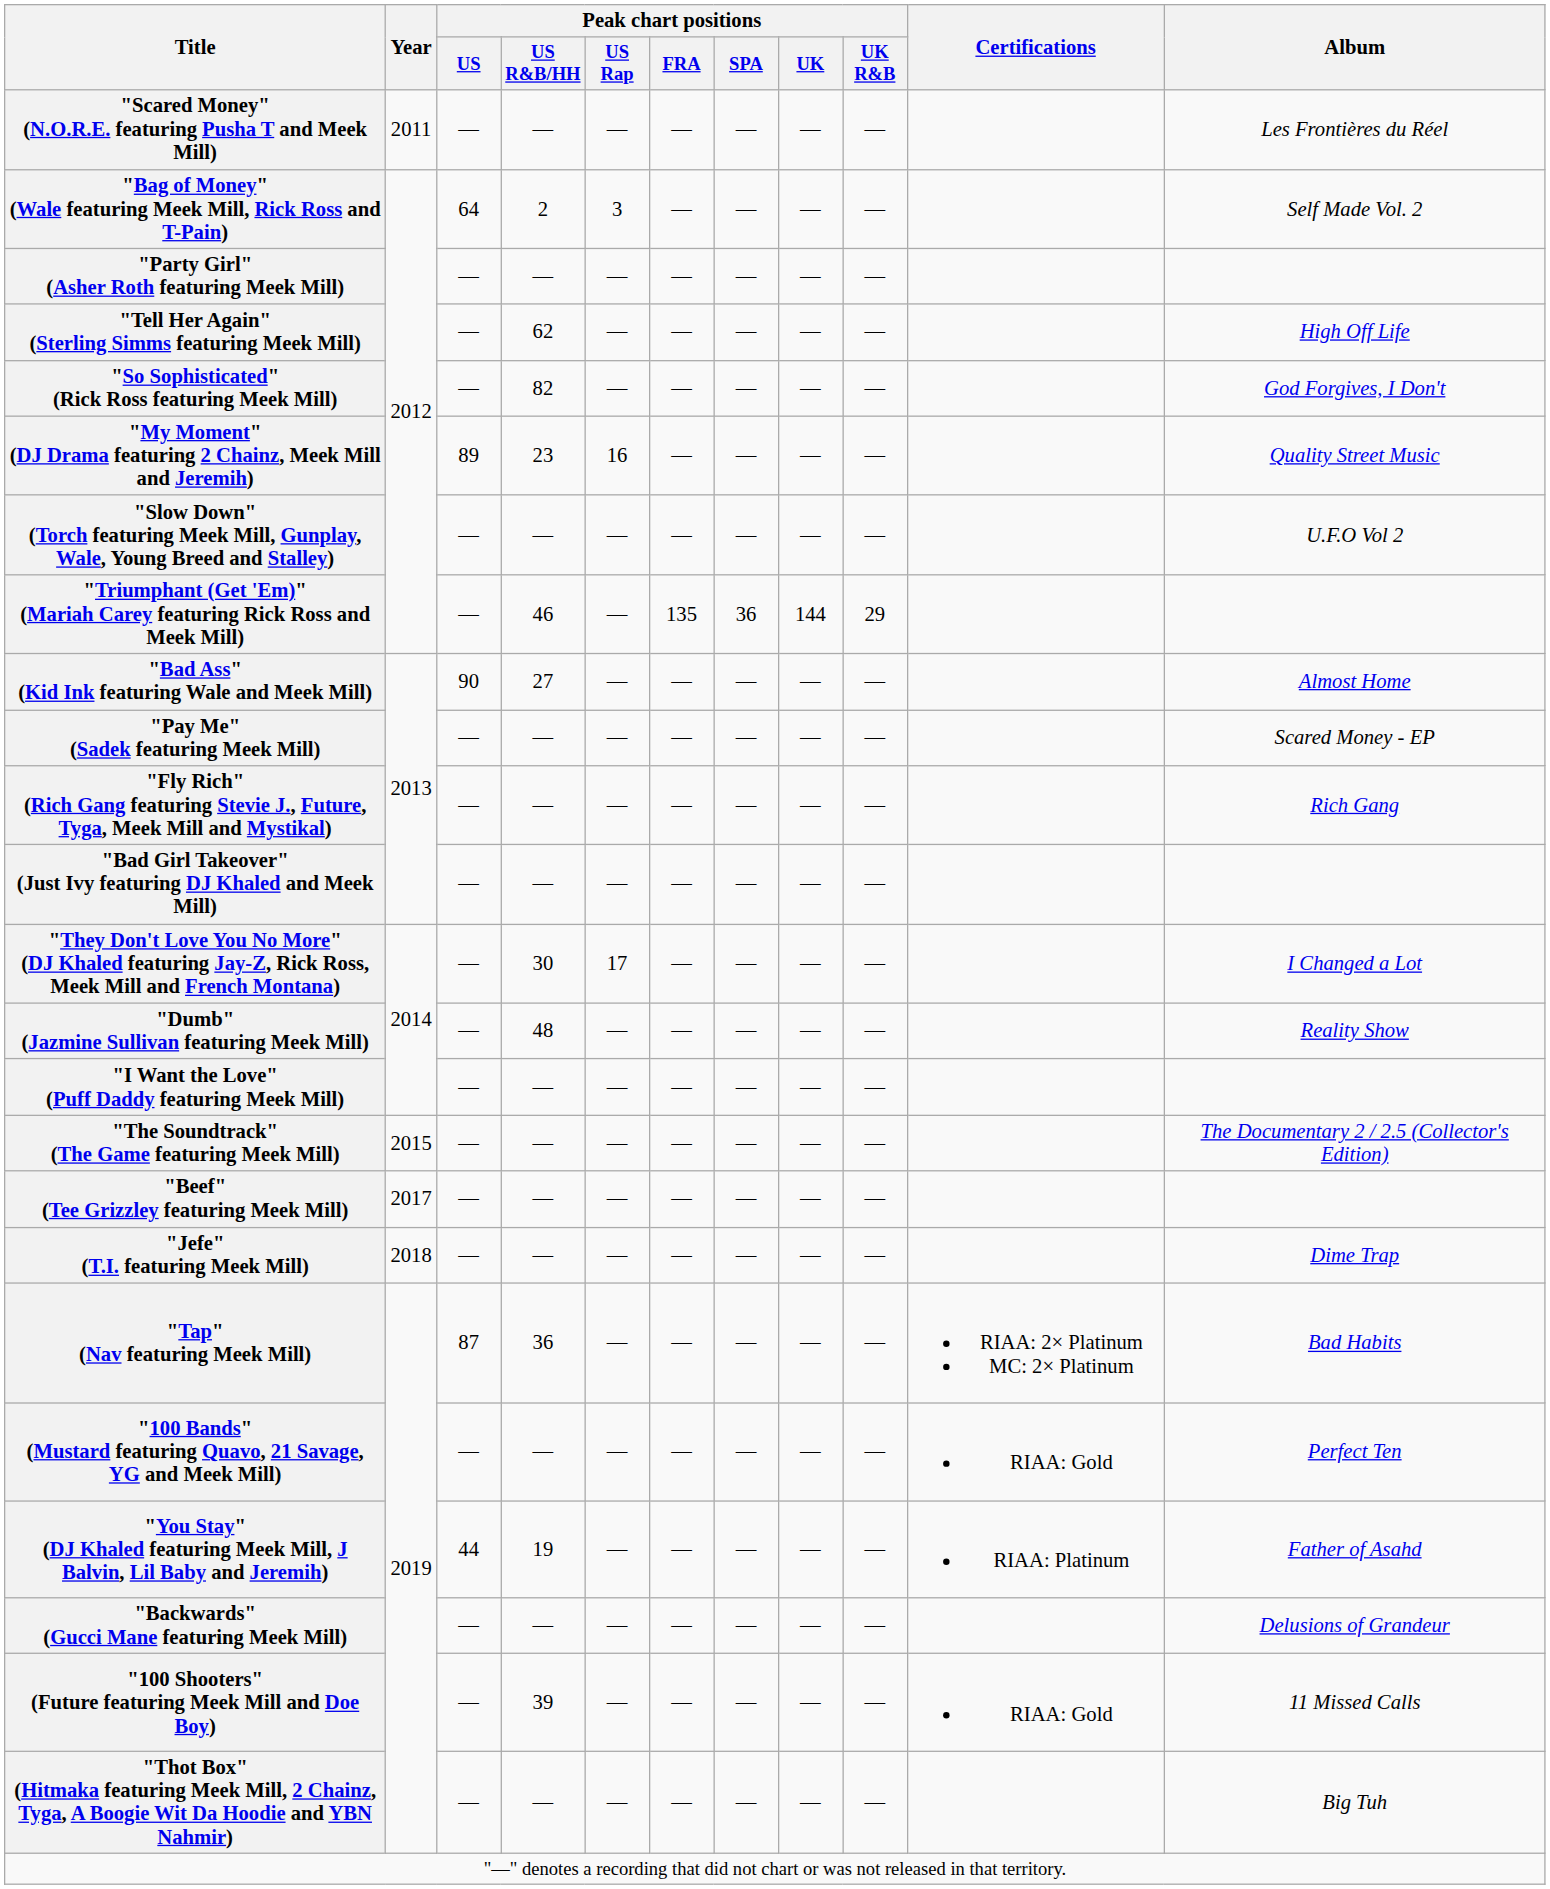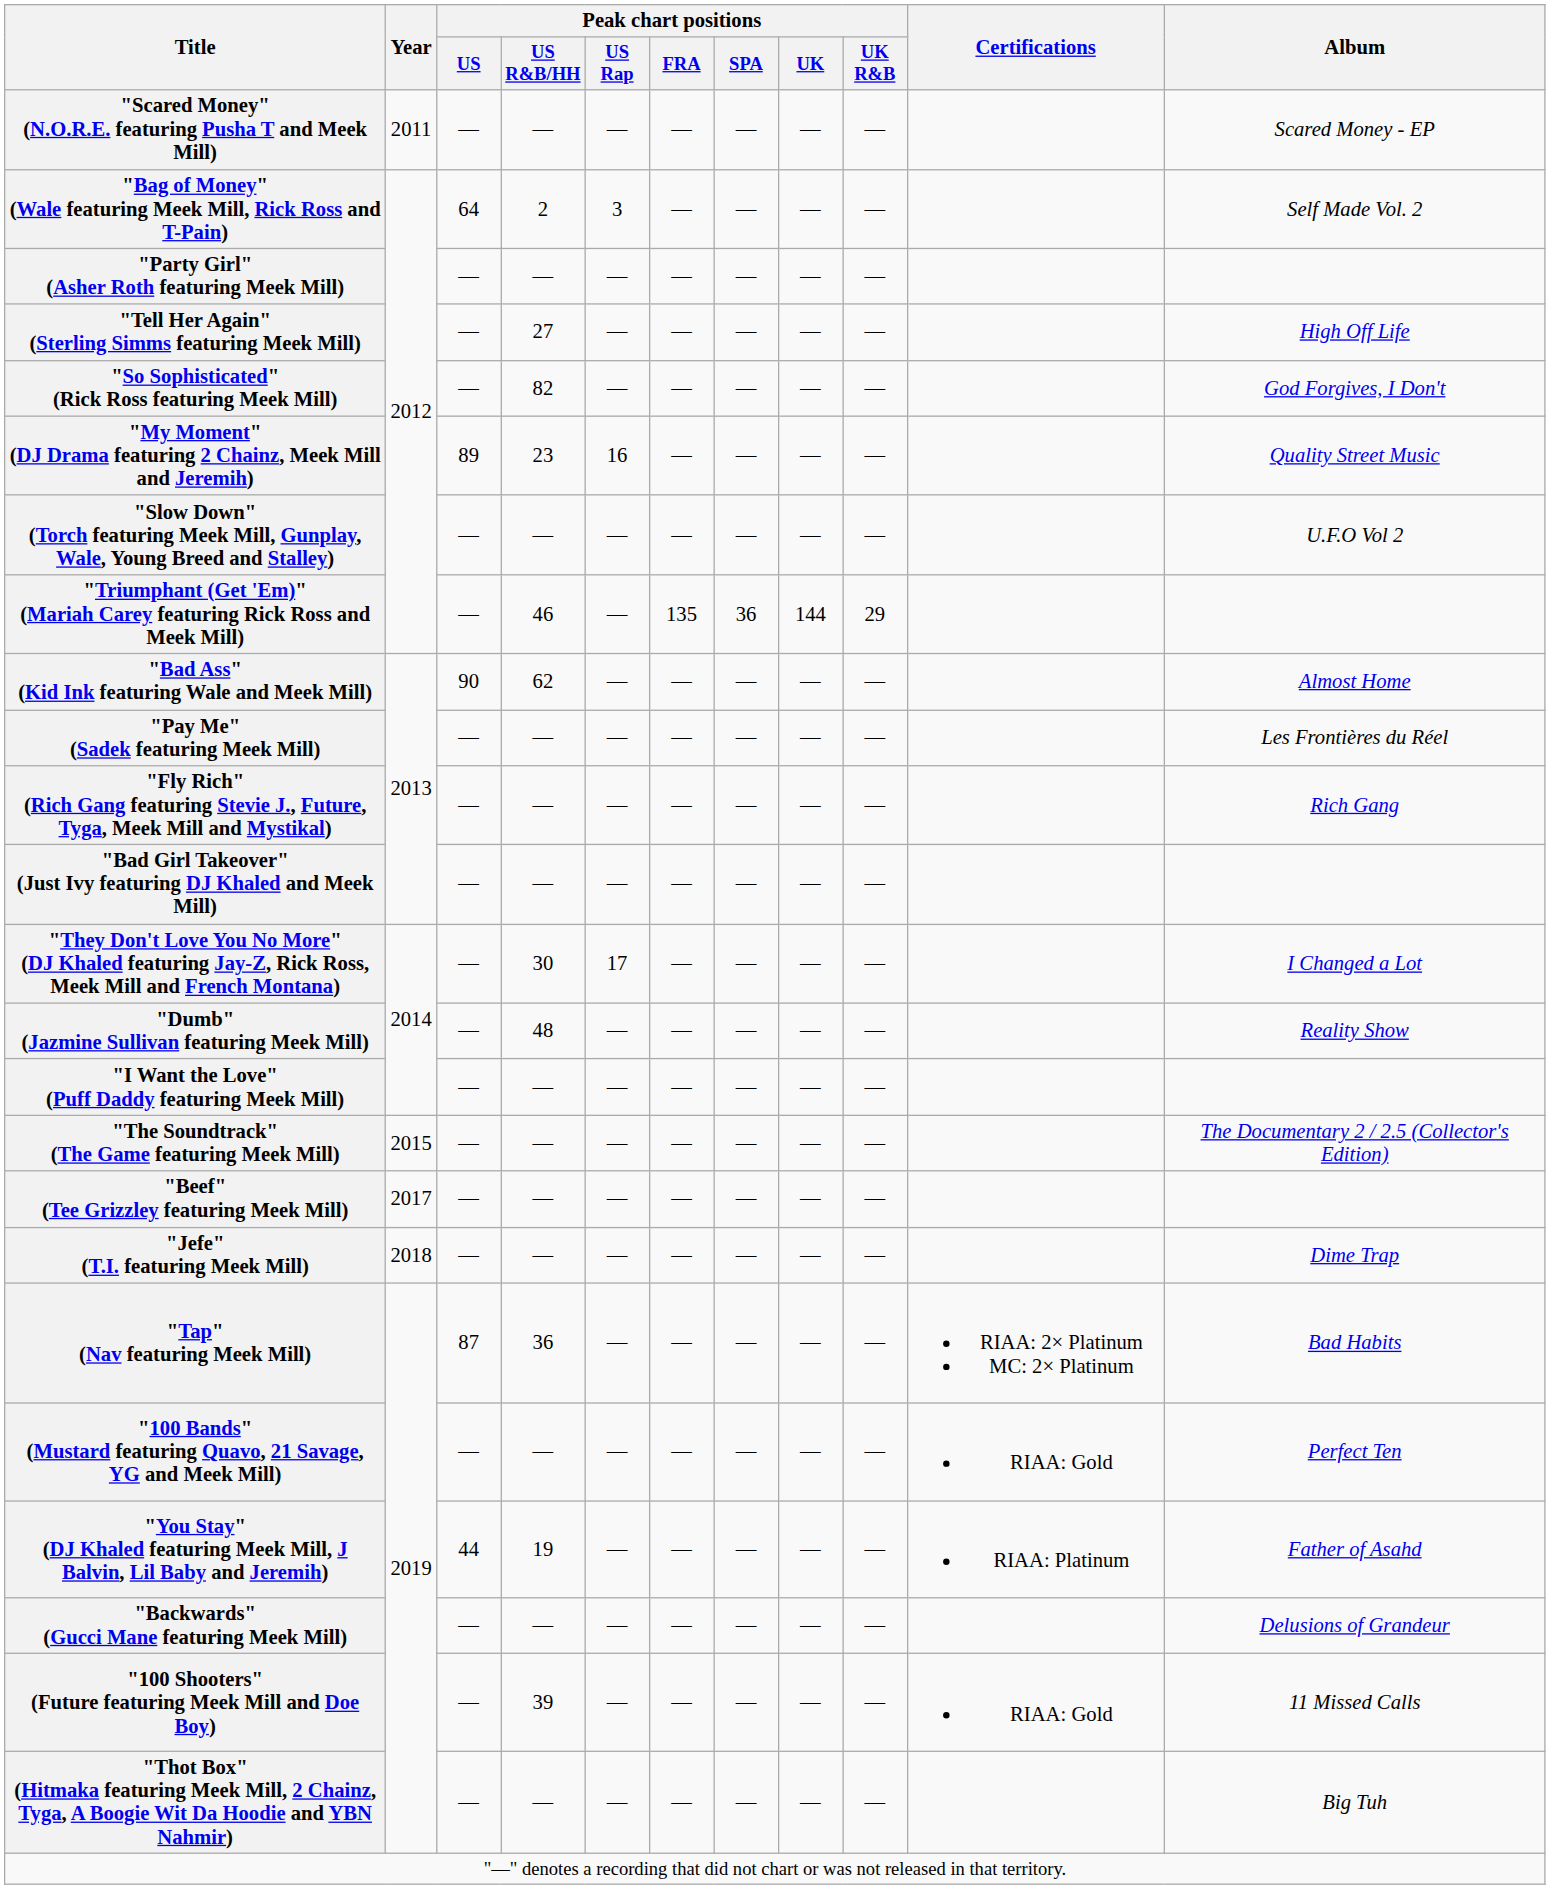"Scared Money" (N.O.R.E. featuring Pusha T and Meek Mill) | Album: Les Frontières du Réel -> Scared Money - EP
"Tell Her Again" (Sterling Simms featuring Meek Mill) | Peak chart positions / US R&B/HH: 62 -> 27
"Bad Ass" (Kid Ink featuring Wale and Meek Mill) | Peak chart positions / US R&B/HH: 27 -> 62
"Pay Me" (Sadek featuring Meek Mill) | Album: Scared Money - EP -> Les Frontières du Réel
